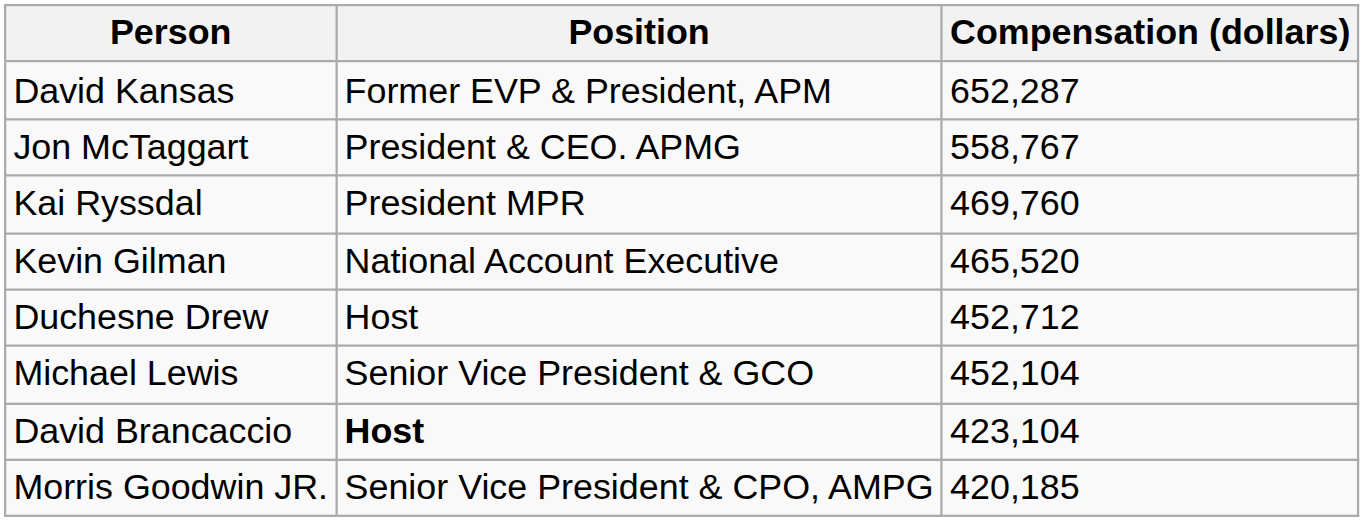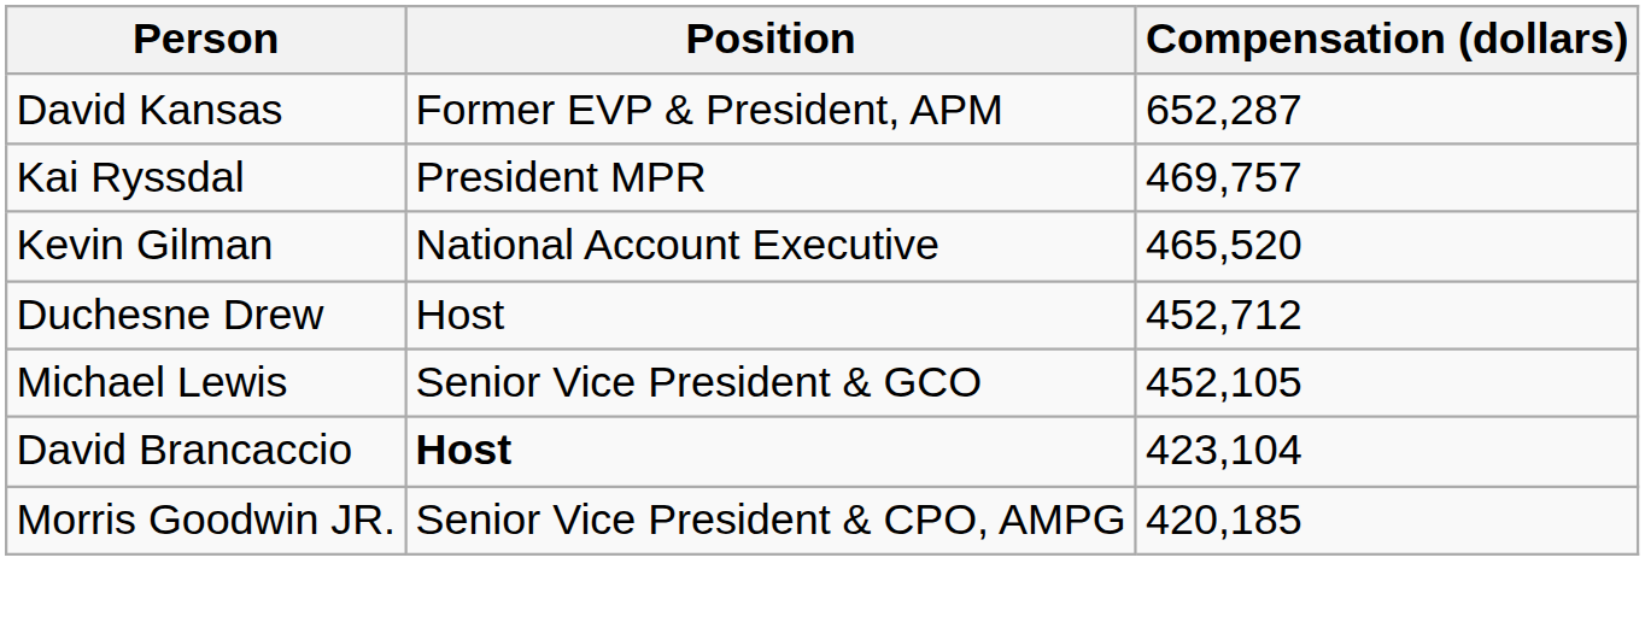- row: Jon McTaggart | President & CEO. APMG | 558,767
Kai Ryssdal | Compensation (dollars): 469,760 -> 469,757
Michael Lewis | Compensation (dollars): 452,104 -> 452,105
